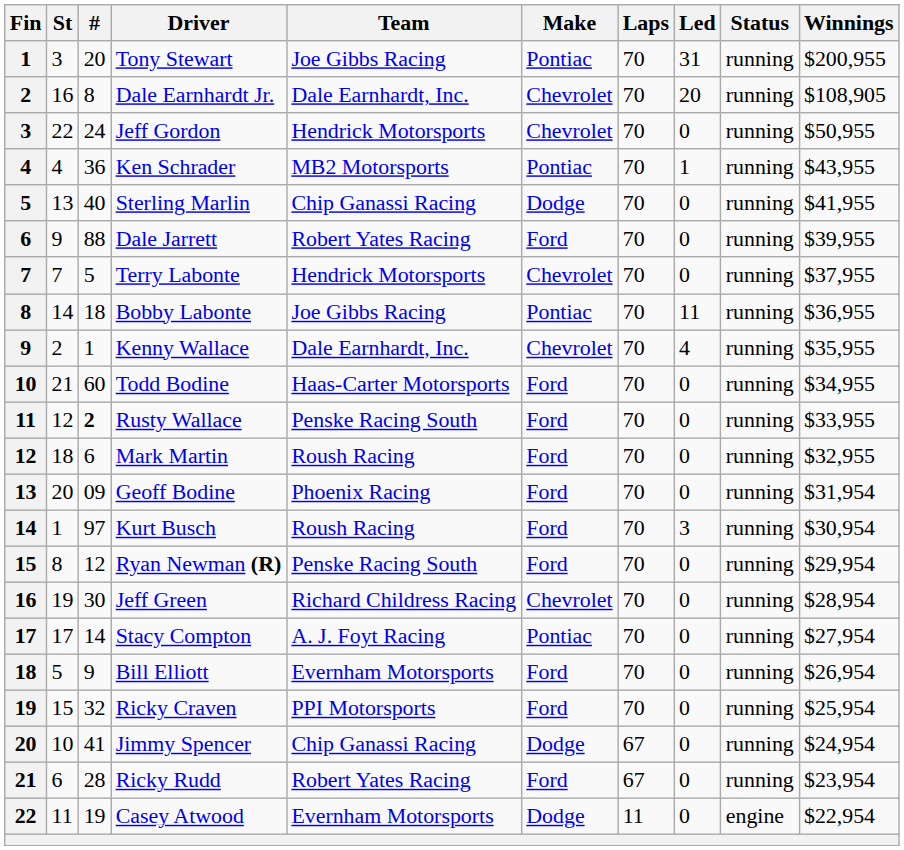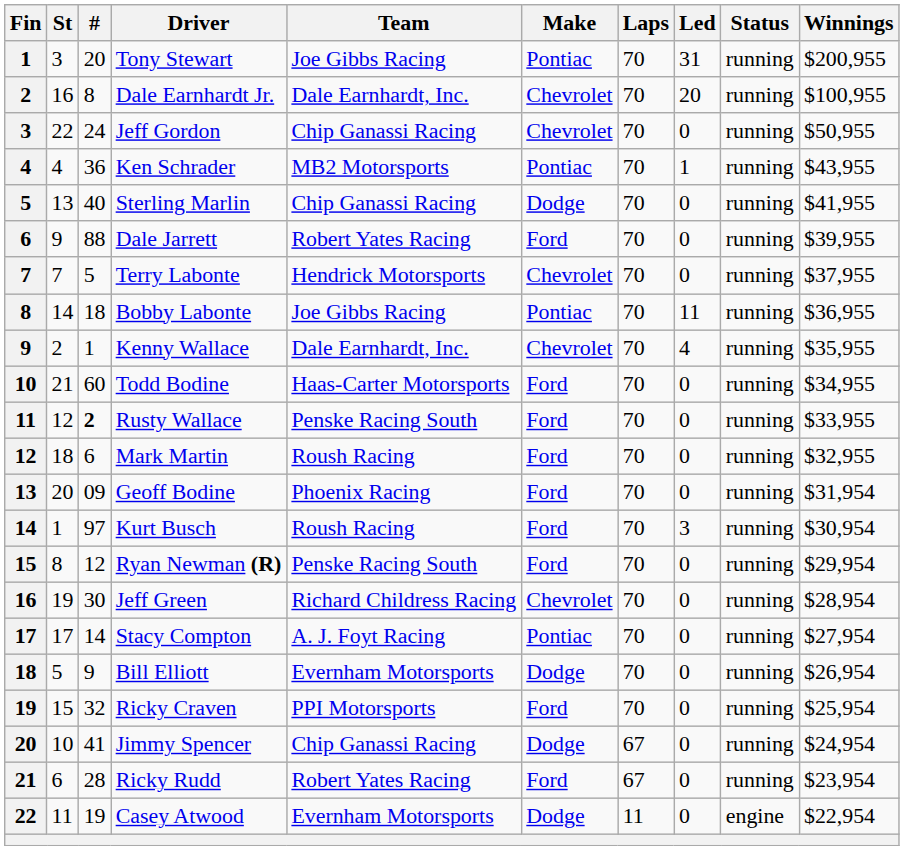Dale Earnhardt Jr. | Winnings: $108,905 -> $100,955
Jeff Gordon | Team: Hendrick Motorsports -> Chip Ganassi Racing
Bill Elliott | Make: Ford -> Dodge
